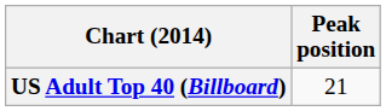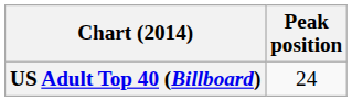US Adult Top 40 (Billboard) | Peak position: 21 -> 24
